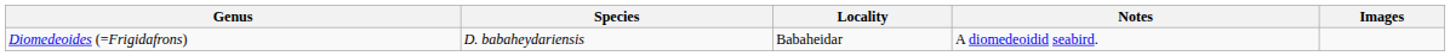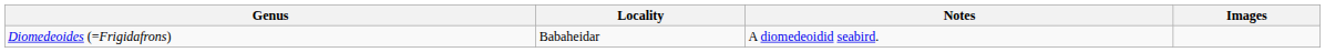- column: Species | D. babaheydariensis
